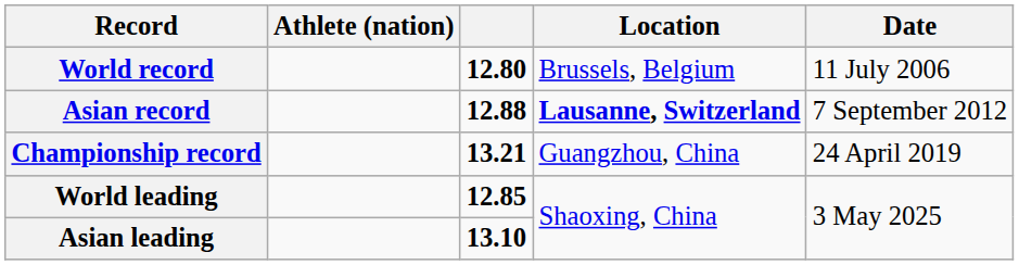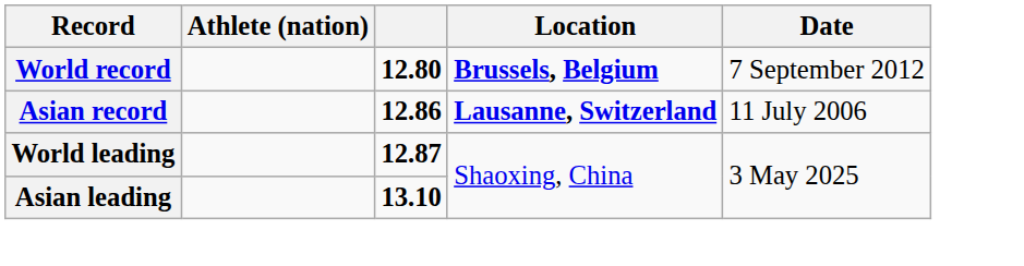World record | Location: normal -> bold
World record | Date: 11 July 2006 -> 7 September 2012
Asian record | column 3: 12.88 -> 12.86
Asian record | Date: 7 September 2012 -> 11 July 2006
- row: Championship record | 13.21 | Guangzhou, China | 24 April 2019
World leading | column 3: 12.85 -> 12.87
